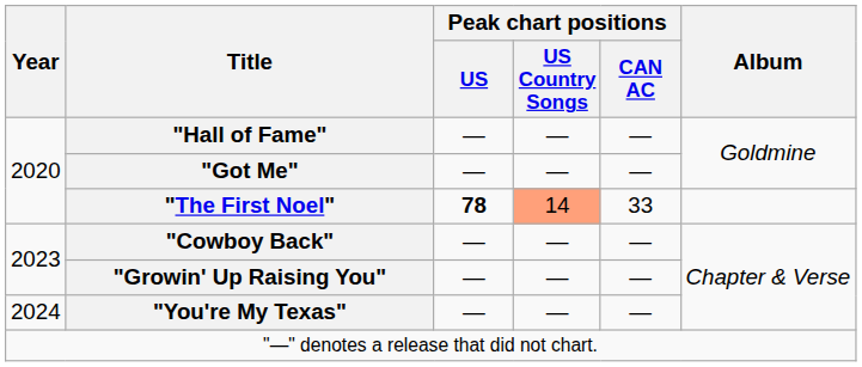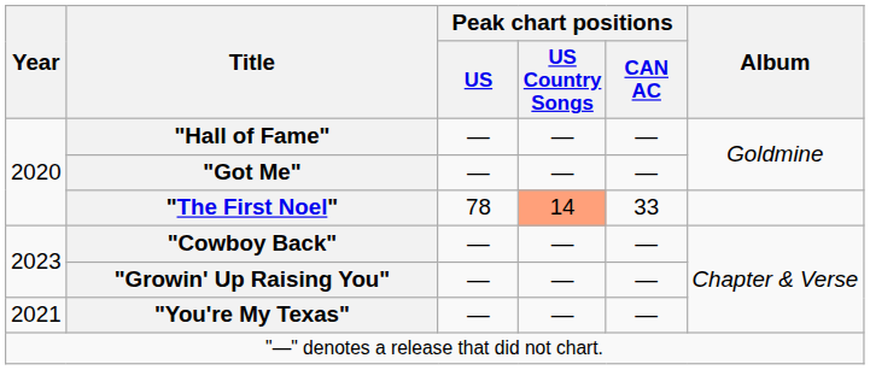"The First Noel" | Peak chart positions / US: bold -> normal
"You're My Texas" | Year: 2024 -> 2021
